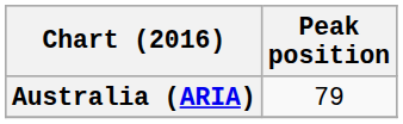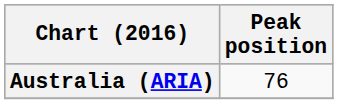Australia (ARIA) | Peak position: 79 -> 76
